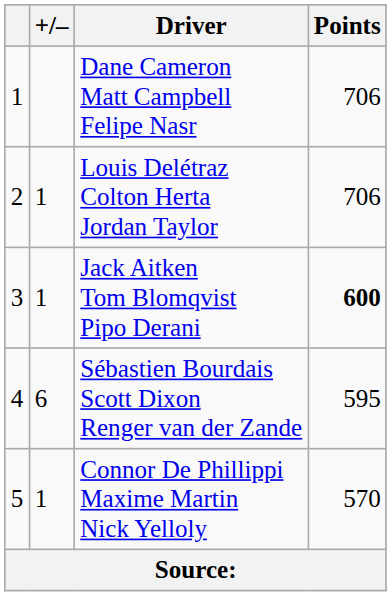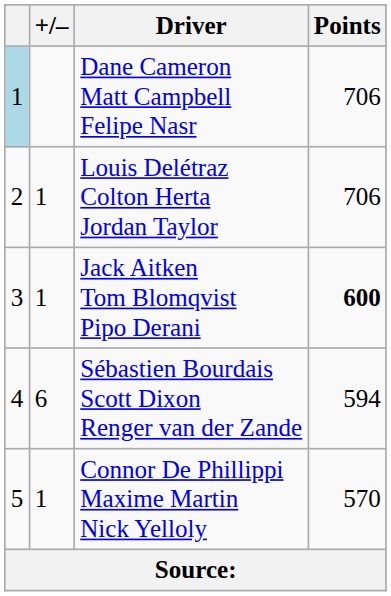Dane Cameron Matt Campbell Felipe Nasr | column 1: no background -> lightblue background
Sébastien Bourdais Scott Dixon Renger van der Zande | Points: 595 -> 594
